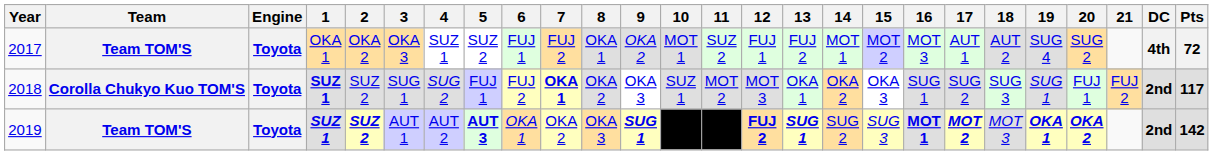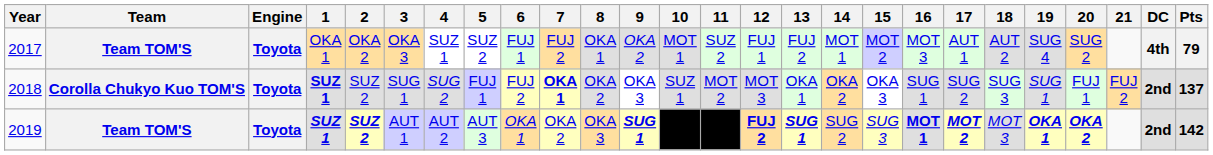2017 | Pts: 72 -> 79
2018 | Pts: 117 -> 137
2019 | 5: bold -> normal
